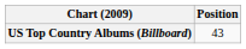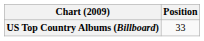US Top Country Albums (Billboard) | Position: 43 -> 33
